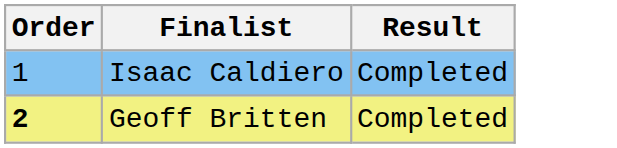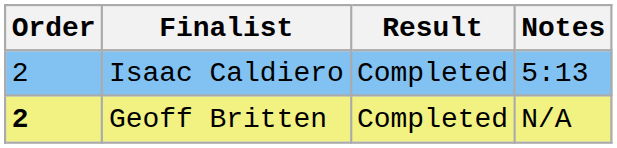+ column: Notes | 5:13 | N/A
Isaac Caldiero | Order: 1 -> 2
